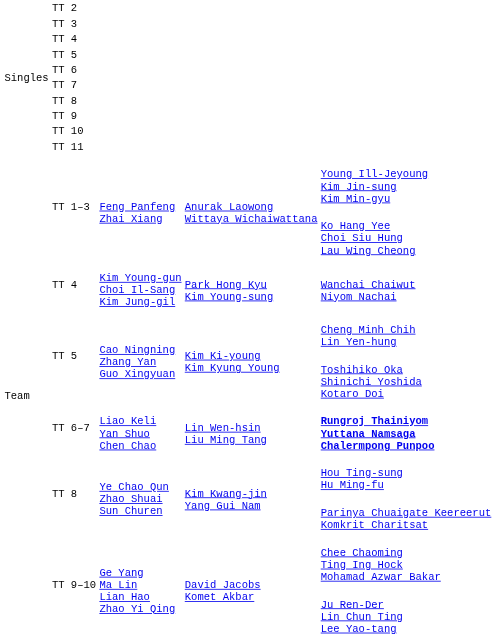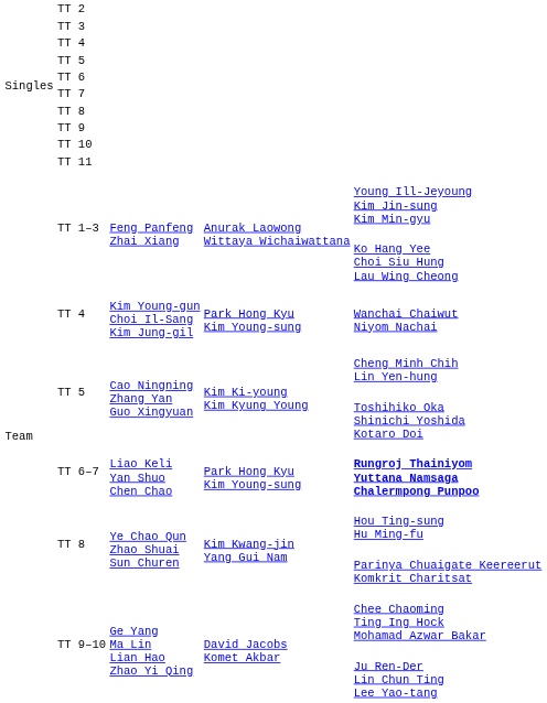TT 6–7 | column 4: Lin Wen-hsin Liu Ming Tang -> Park Hong Kyu Kim Young-sung
